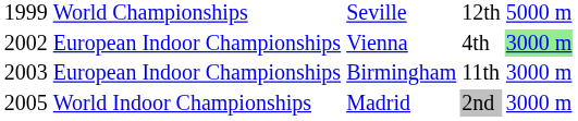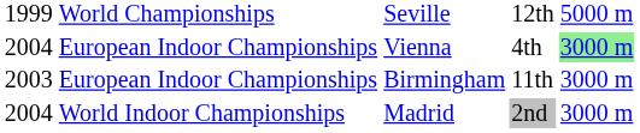Vienna | column 1: 2002 -> 2004
Madrid | column 1: 2005 -> 2004
